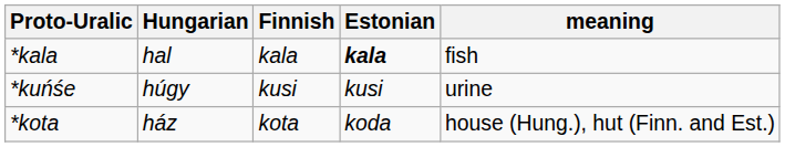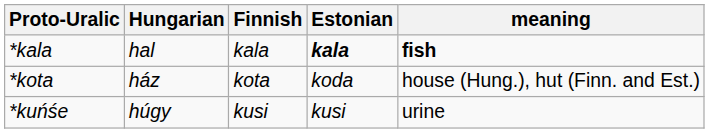*kala | meaning: normal -> bold
rows swapped: *kota <-> *kuńśe
